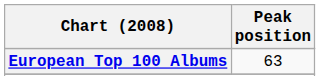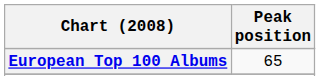European Top 100 Albums | Peak position: 63 -> 65
